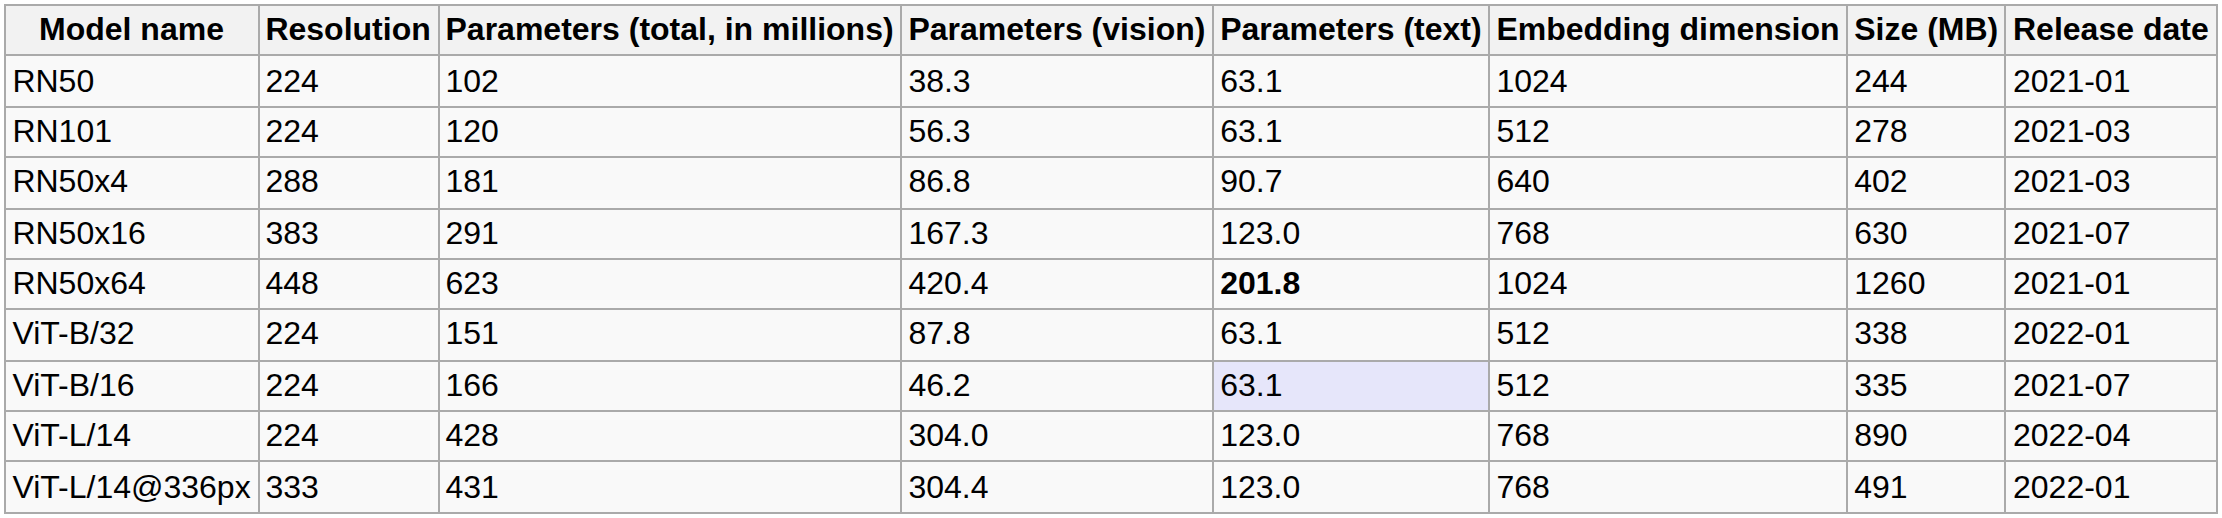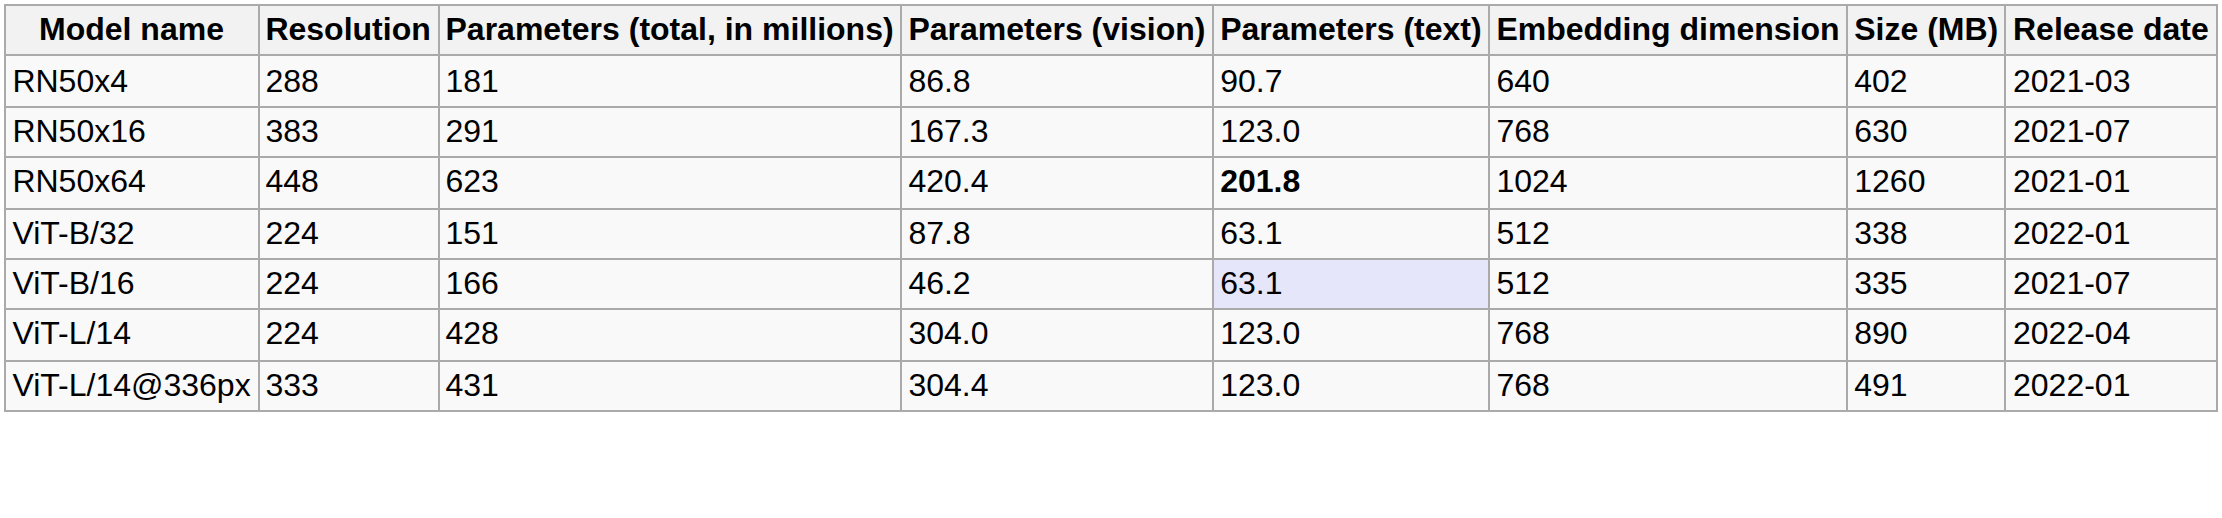- row: RN50 | 224 | 102 | 38.3 | 63.1 | 1024 | 244 | 2021-01
- row: RN101 | 224 | 120 | 56.3 | 63.1 | 512 | 278 | 2021-03
